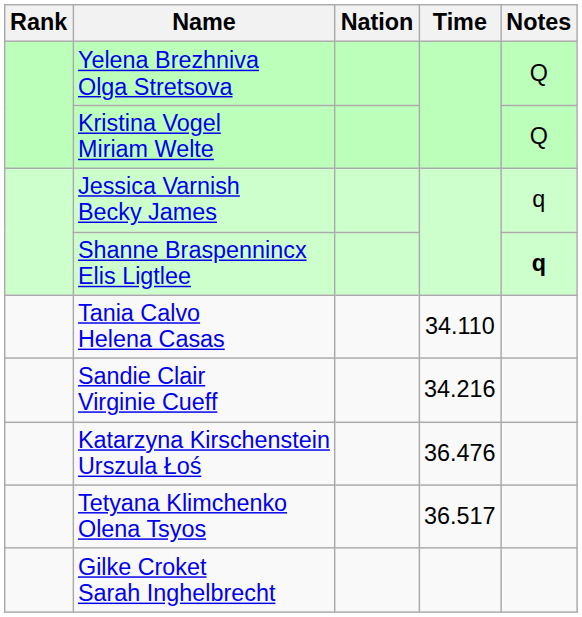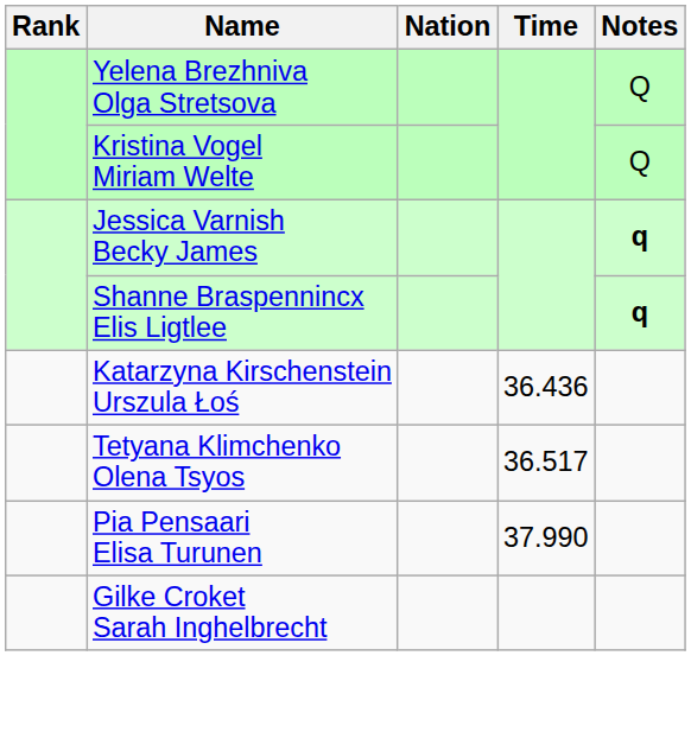Jessica Varnish Becky James | Notes: normal -> bold
- row: Tania Calvo Helena Casas | 34.110
- row: Sandie Clair Virginie Cueff | 34.216
Katarzyna Kirschenstein Urszula Łoś | Time: 36.476 -> 36.436
+ row: Pia Pensaari Elisa Turunen | 37.990
